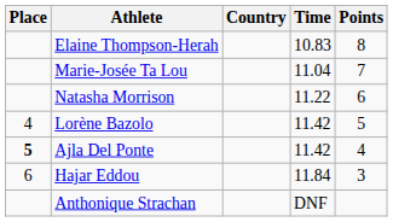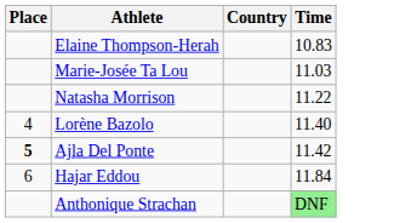- column: Points | 8 | 7 | 6 | 5 | 4 | 3
Marie-Josée Ta Lou | Time: 11.04 -> 11.03
Lorène Bazolo | Time: 11.42 -> 11.40
Anthonique Strachan | Time: no background -> lightgreen background
